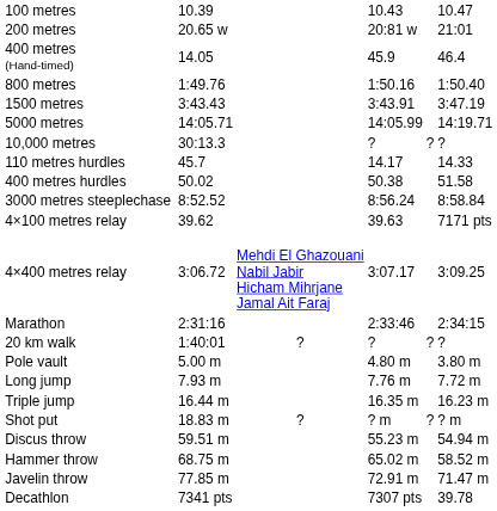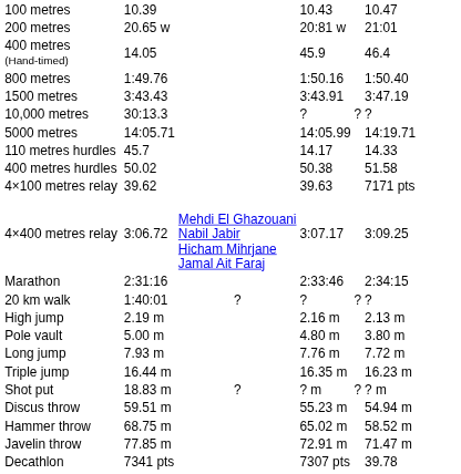rows swapped: 5000 metres <-> 10,000 metres
- row: 3000 metres steeplechase | 8:52.52 | 8:56.24 | 8:58.84
+ row: High jump | 2.19 m | 2.16 m | 2.13 m
